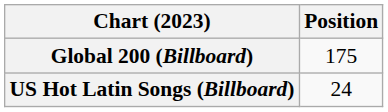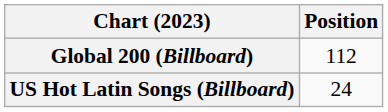Global 200 (Billboard) | Position: 175 -> 112
